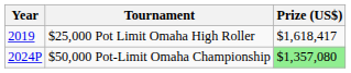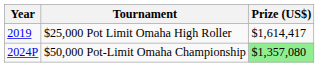$25,000 Pot Limit Omaha High Roller | Prize (US$): $1,618,417 -> $1,614,417
